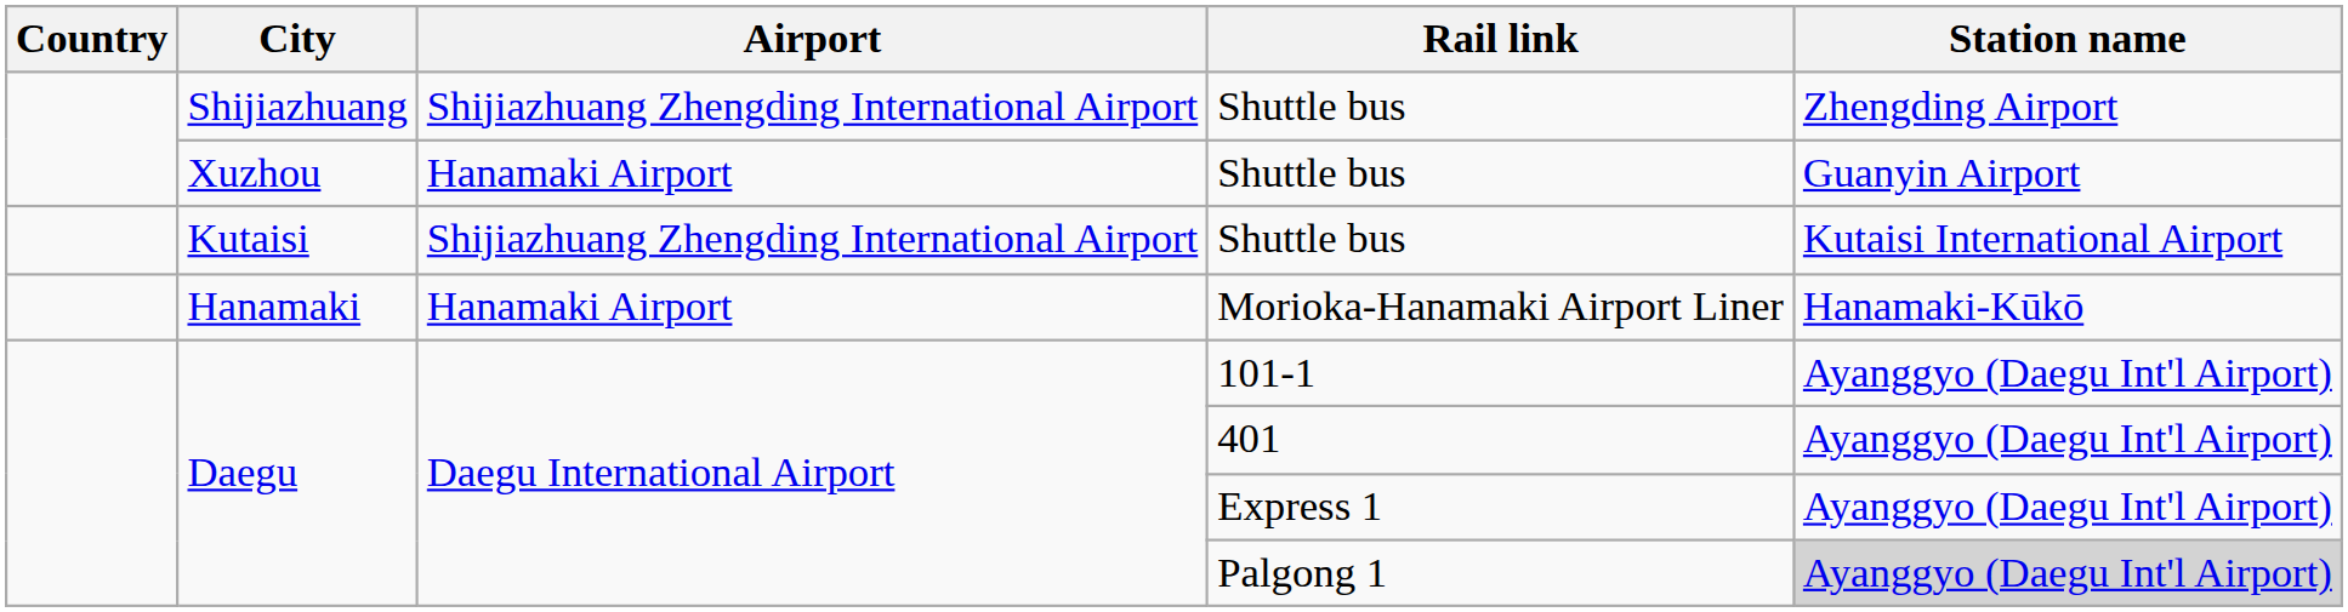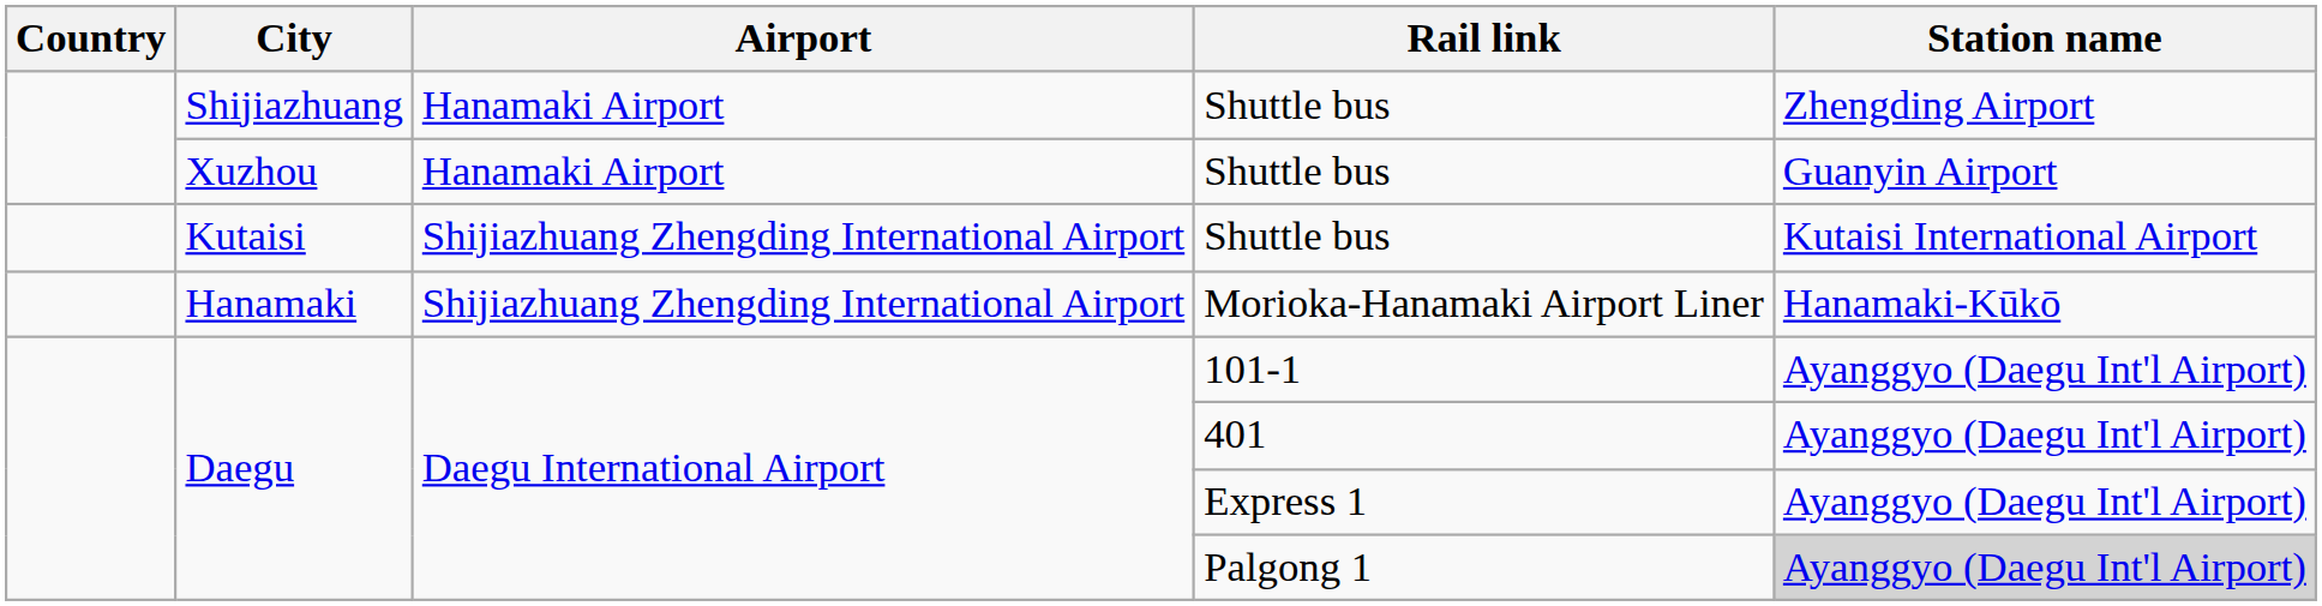Shijiazhuang / Shuttle bus | Airport: Shijiazhuang Zhengding International Airport -> Hanamaki Airport
Morioka-Hanamaki Airport Liner | Airport: Hanamaki Airport -> Shijiazhuang Zhengding International Airport
